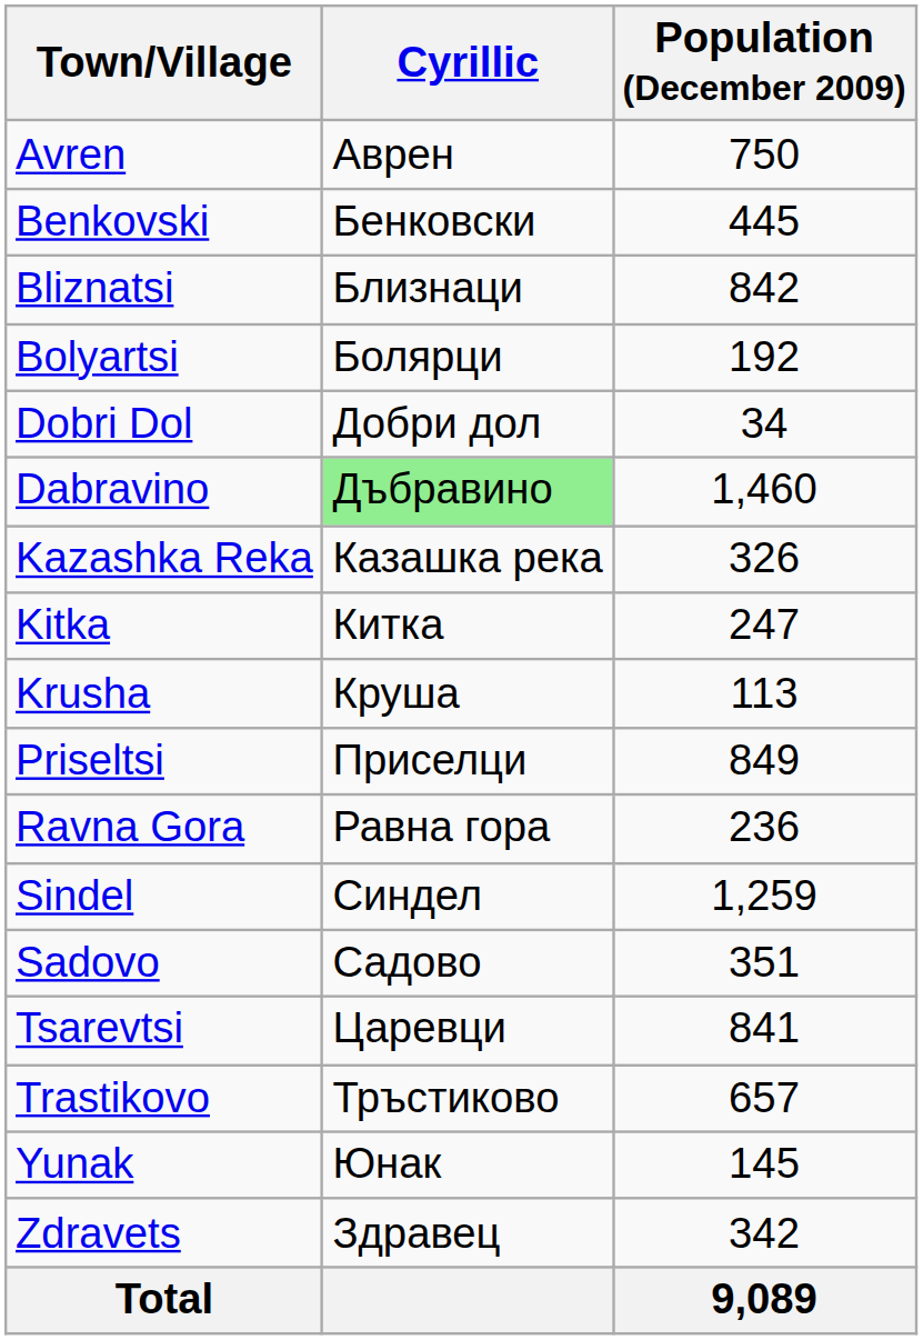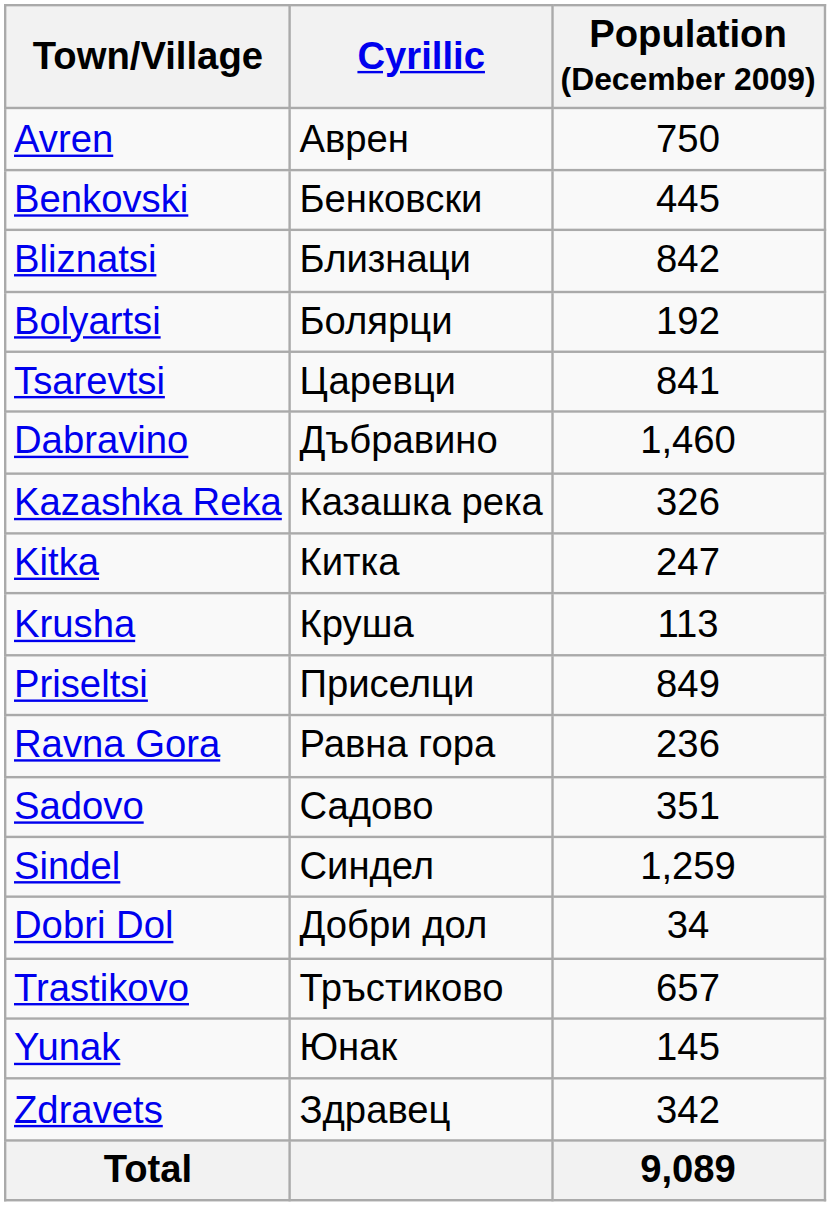rows swapped: Dobri Dol <-> Tsarevtsi
Dabravino | Cyrillic: lightgreen background -> no background
rows swapped: Sadovo <-> Sindel
